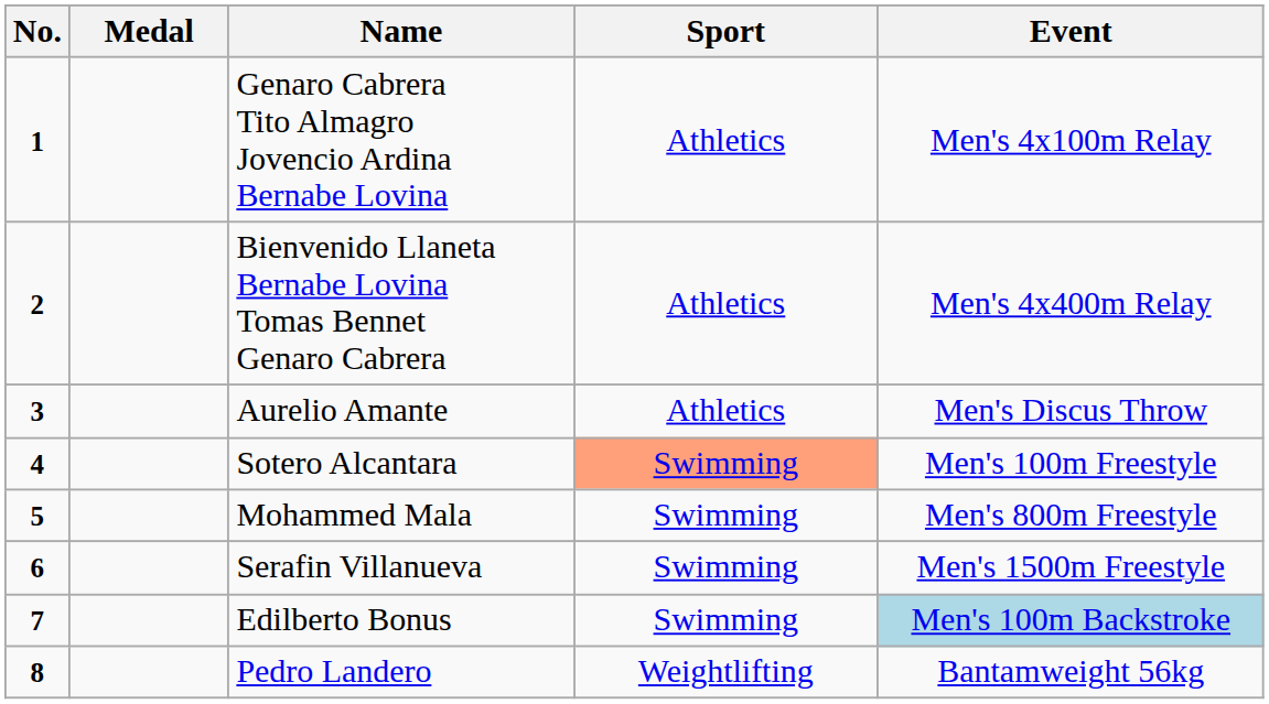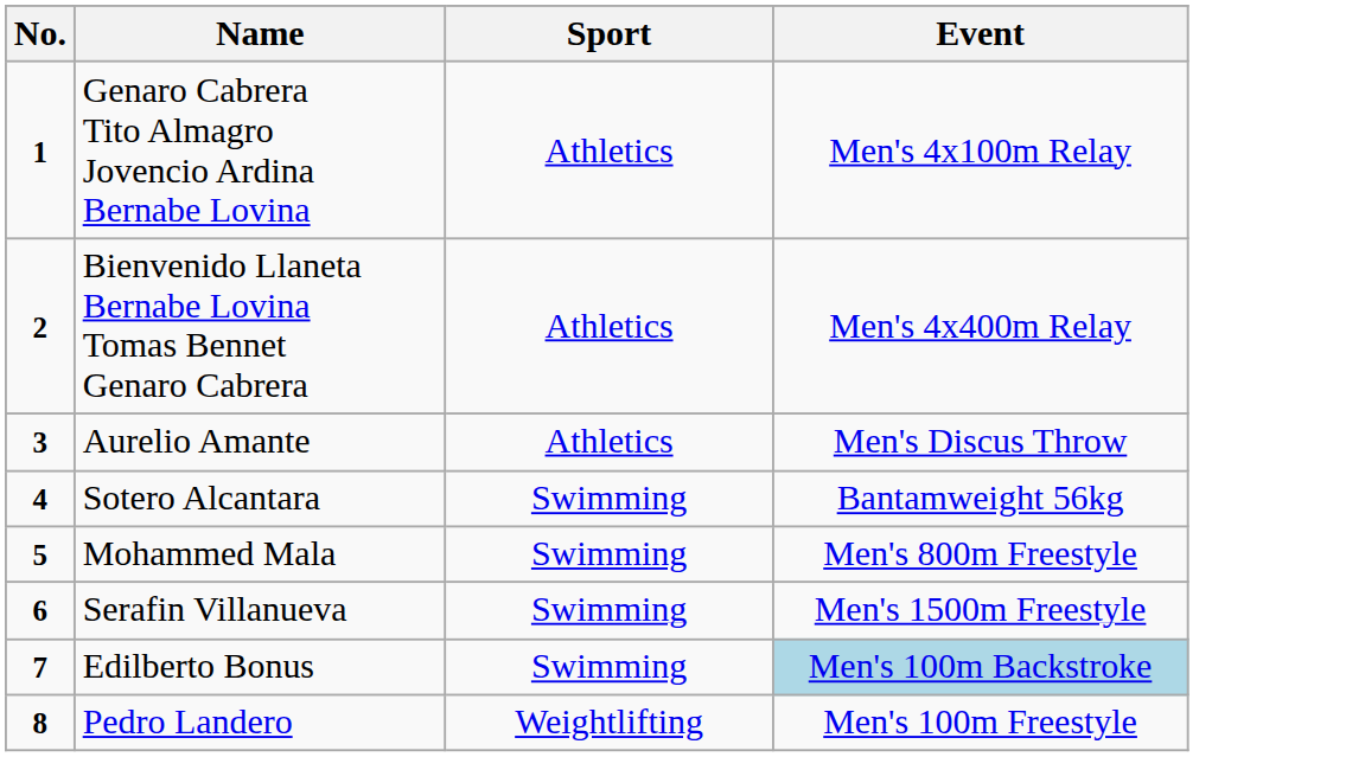- column: Medal
Sotero Alcantara | Sport: lightsalmon background -> no background
Sotero Alcantara | Event: Men's 100m Freestyle -> Bantamweight 56kg
Pedro Landero | Event: Bantamweight 56kg -> Men's 100m Freestyle
